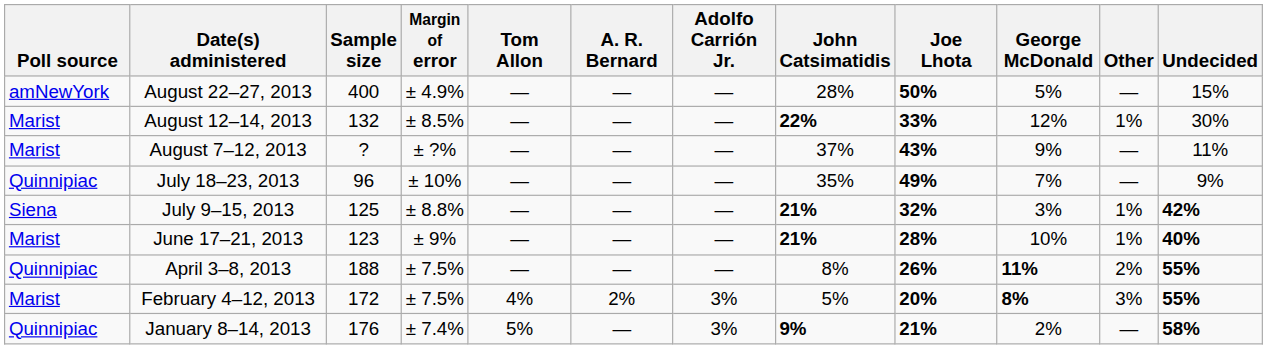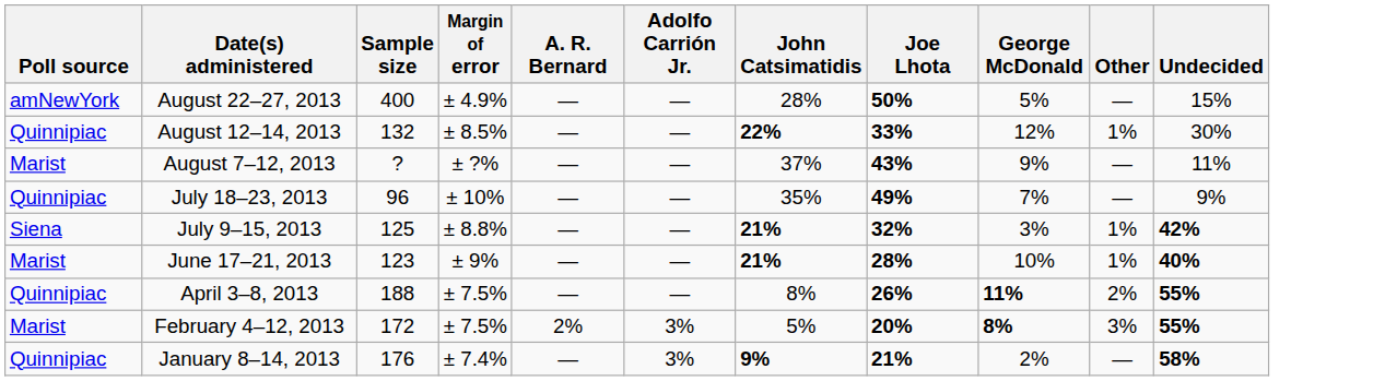- column: Tom Allon | — | — | — | — | — | — | — | 4% | 5%
August 12–14, 2013 | Poll source: Marist -> Quinnipiac
